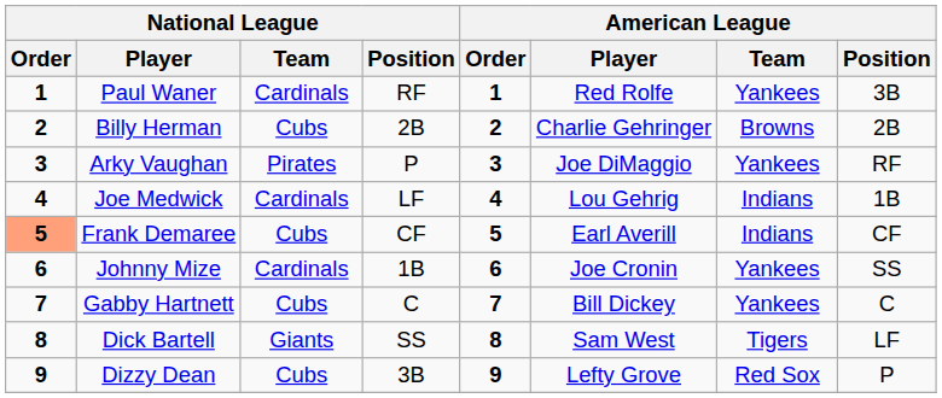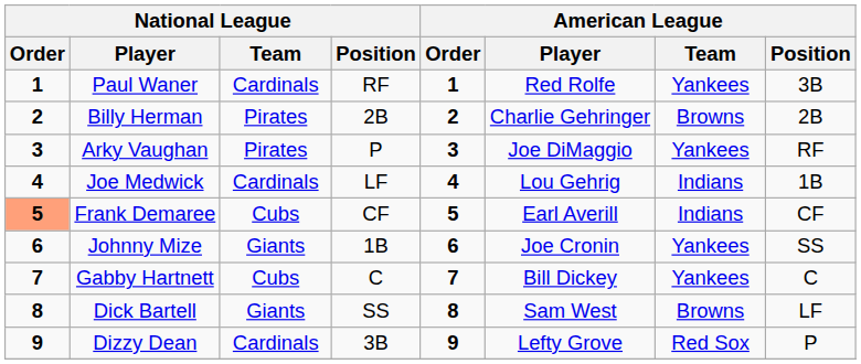Billy Herman | National League / Team: Cubs -> Pirates
Johnny Mize | National League / Team: Cardinals -> Giants
Dick Bartell | American League / Team: Tigers -> Browns
Dizzy Dean | National League / Team: Cubs -> Cardinals
